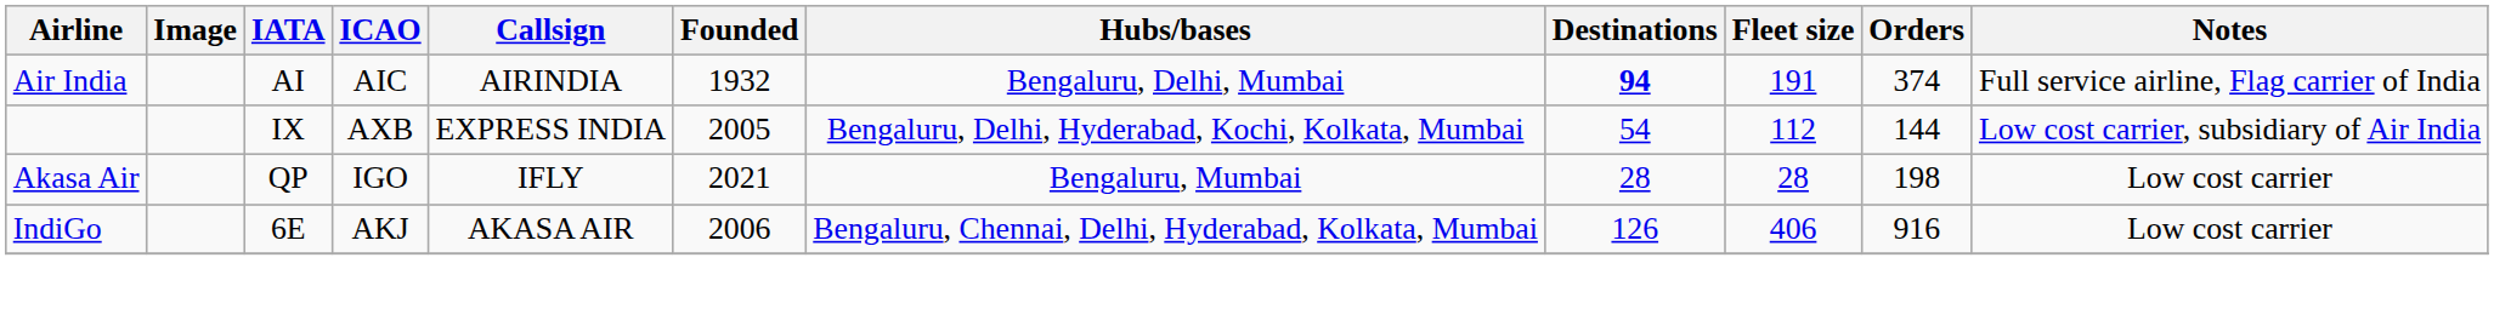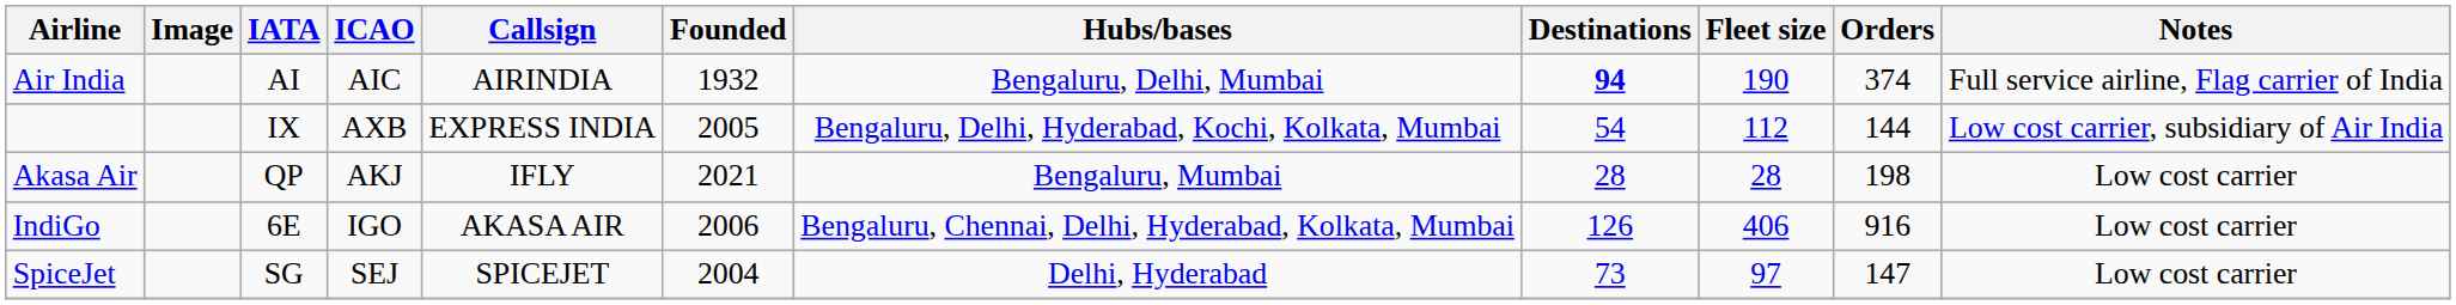Air India | Fleet size: 191 -> 190
Akasa Air | ICAO: IGO -> AKJ
IndiGo | ICAO: AKJ -> IGO
+ row: SpiceJet | SG | SEJ | SPICEJET | 2004 | Delhi, Hyderabad | 73 | 97 | 147 | Low cost carrier
